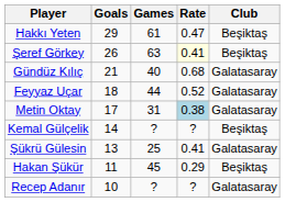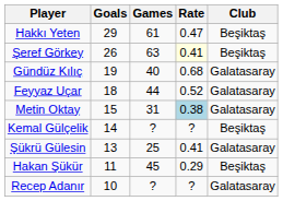Gündüz Kılıç | Goals: 21 -> 19
Metin Oktay | Goals: 17 -> 15
